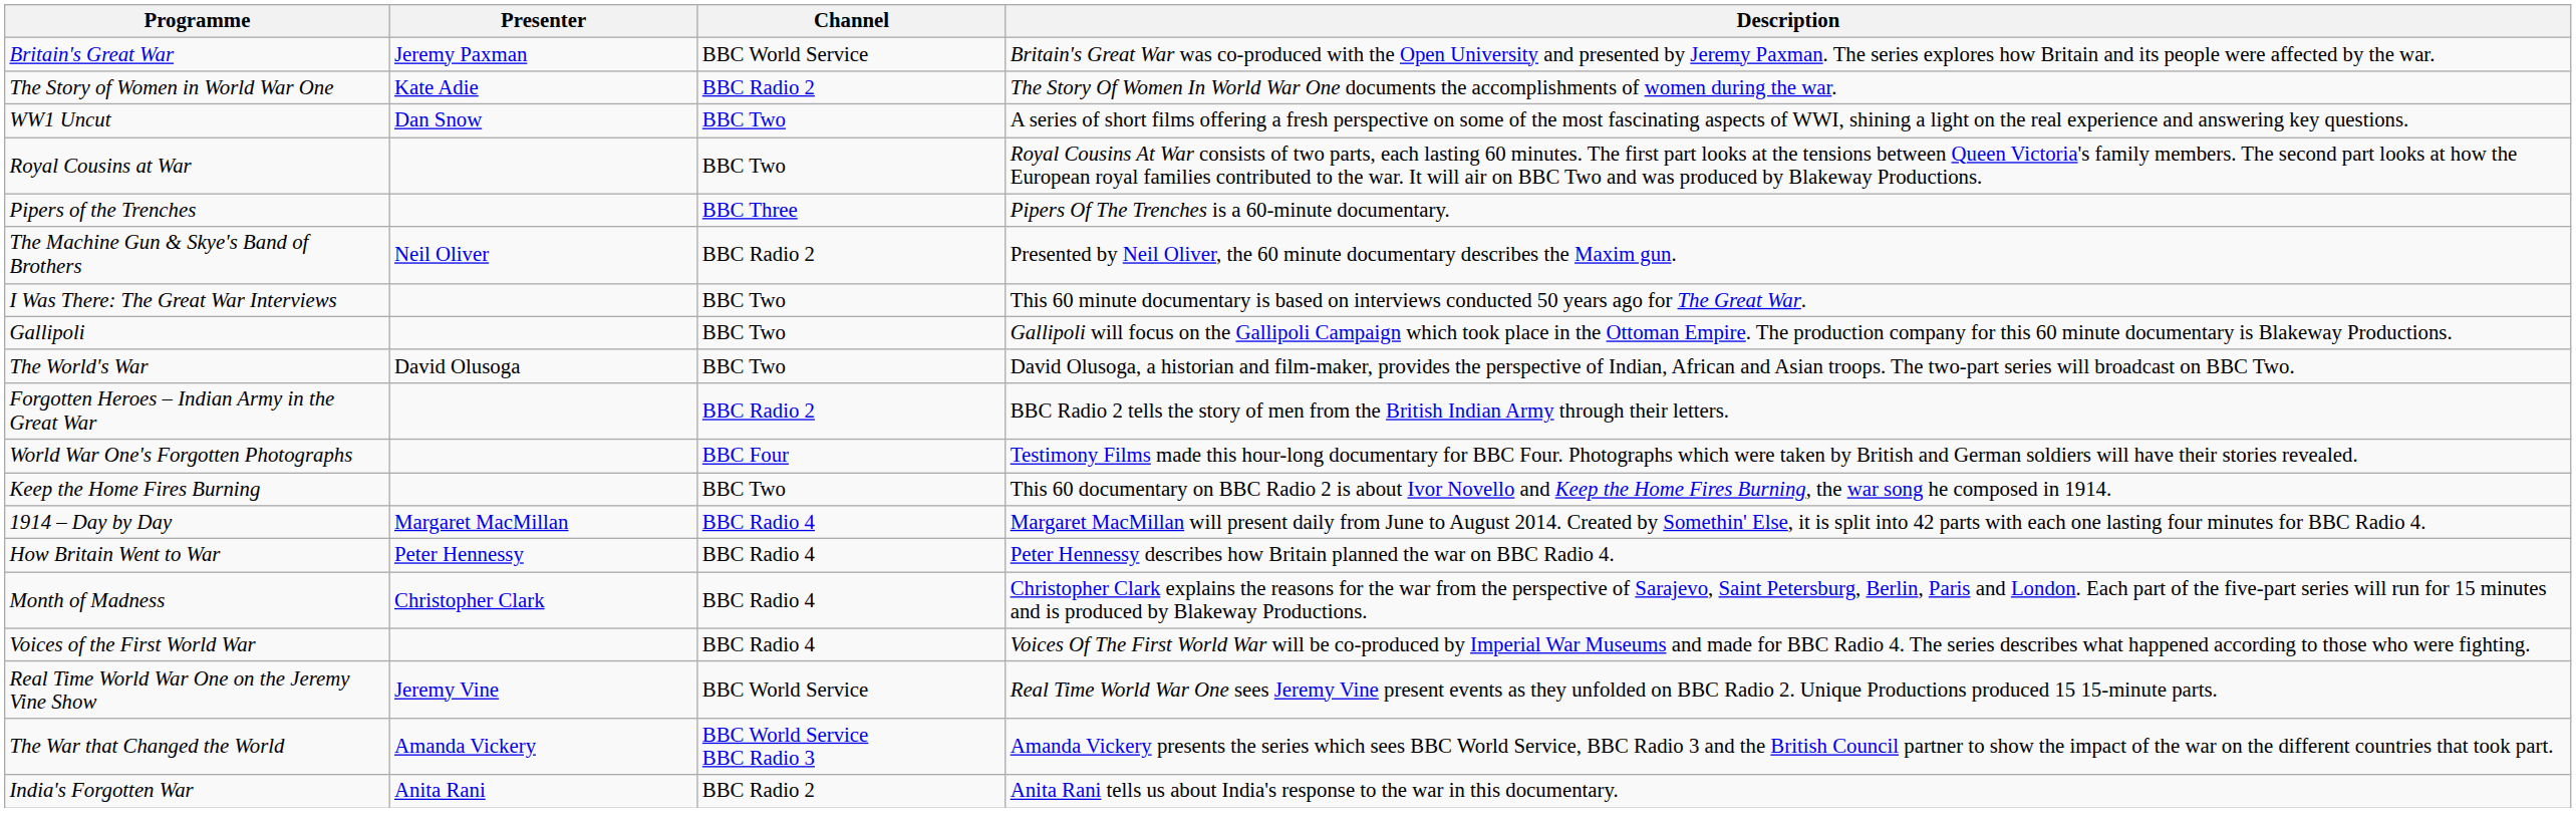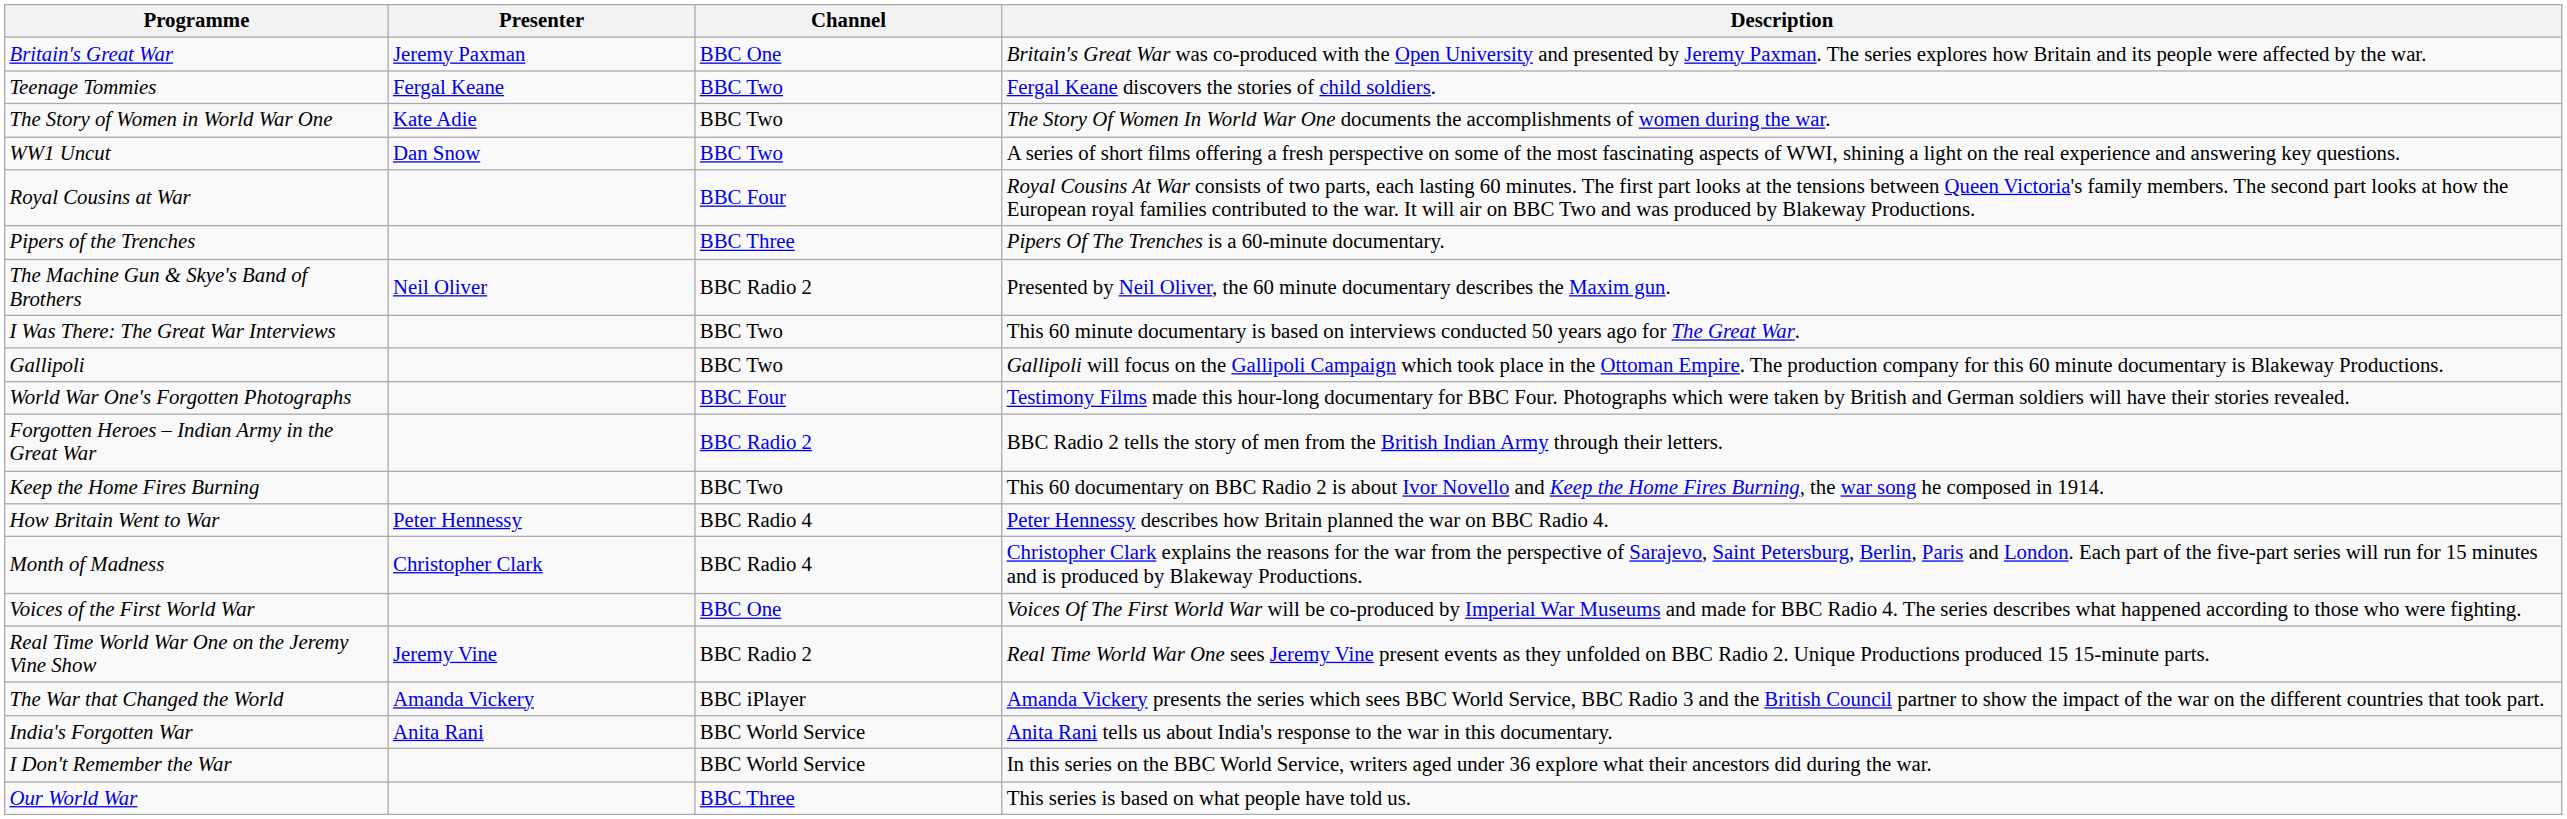Britain's Great War | Channel: BBC World Service -> BBC One
+ row: Teenage Tommies | Fergal Keane | BBC Two | Fergal Keane discovers the stories of child soldiers.
The Story of Women in World War One | Channel: BBC Radio 2 -> BBC Two
Royal Cousins at War | Channel: BBC Two -> BBC Four
- row: The World's War | David Olusoga | BBC Two | David Olusoga, a historian and film-maker, provides the perspective of Indian, African and Asian troops. The two-part series will broadcast on BBC Two.
rows swapped: World War One's Forgotten Photographs <-> Forgotten Heroes – Indian Army in the Great War
- row: 1914 – Day by Day | Margaret MacMillan | BBC Radio 4 | Margaret MacMillan will present daily from June to August 2014. Created by Somethin' Else, it is split into 42 parts with each one lasting four minutes for BBC Radio 4.
Voices of the First World War | Channel: BBC Radio 4 -> BBC One
Real Time World War One on the Jeremy Vine Show | Channel: BBC World Service -> BBC Radio 2
The War that Changed the World | Channel: BBC World Service BBC Radio 3 -> BBC iPlayer
India's Forgotten War | Channel: BBC Radio 2 -> BBC World Service
+ row: I Don't Remember the War | BBC World Service | In this series on the BBC World Service, writers aged under 36 explore what their ancestors did during the war.
+ row: Our World War | BBC Three | This series is based on what people have told us.
